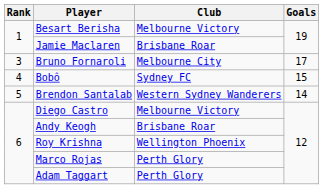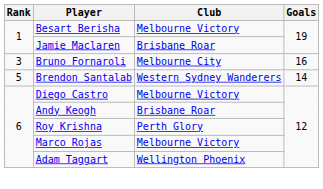Bruno Fornaroli | Goals: 17 -> 16
- row: 4 | Bobô | Sydney FC | 15
Roy Krishna | Club: Wellington Phoenix -> Perth Glory
Marco Rojas | Club: Perth Glory -> Melbourne Victory
Adam Taggart | Club: Perth Glory -> Wellington Phoenix
